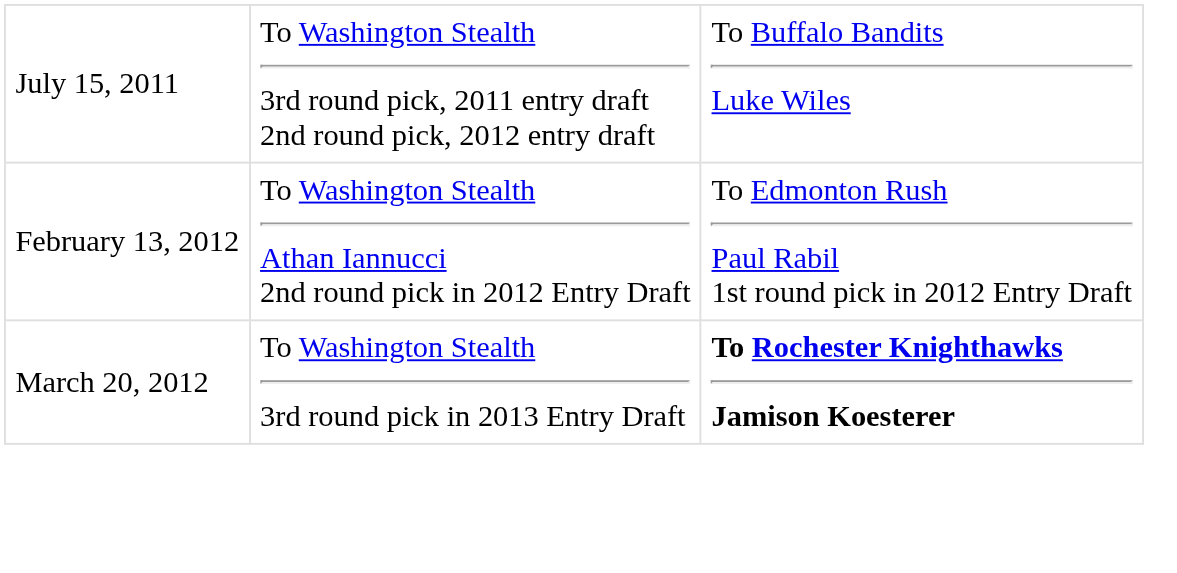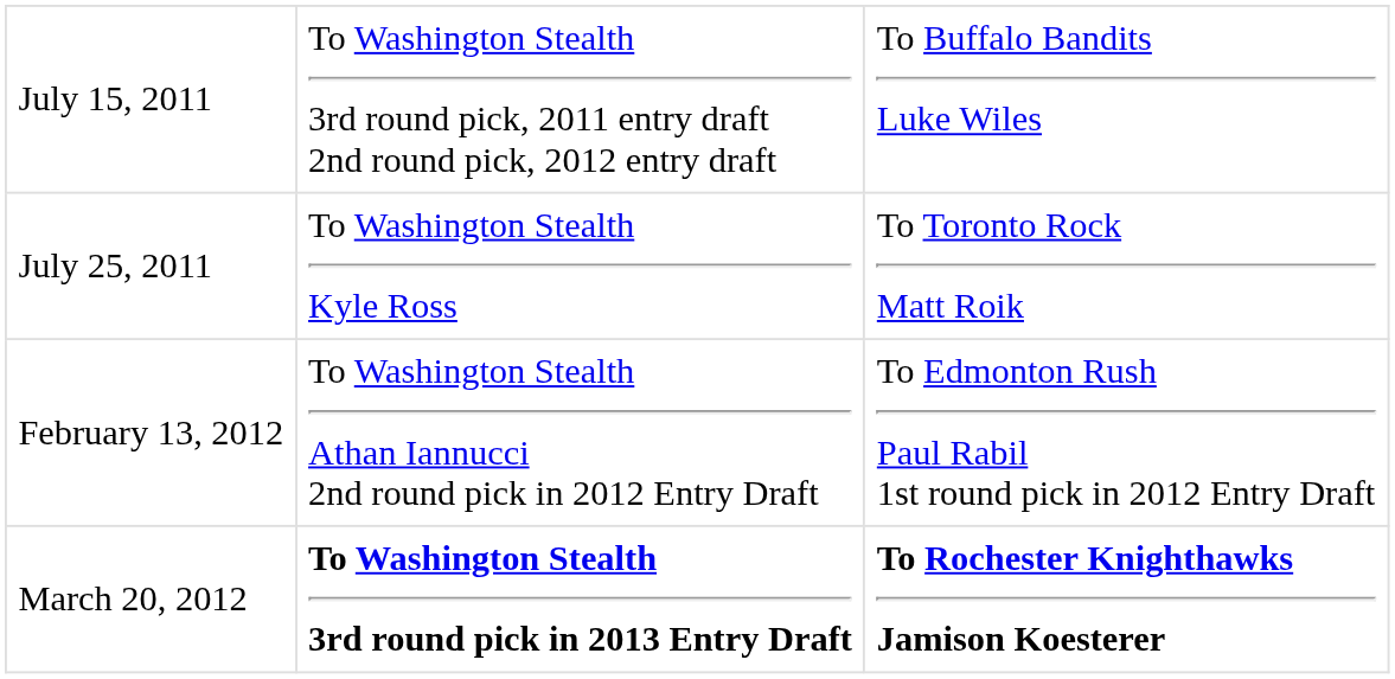+ row: July 25, 2011 | To Washington Stealth Kyle Ross | To Toronto Rock Matt Roik
March 20, 2012 | column 2: normal -> bold
